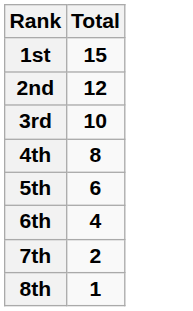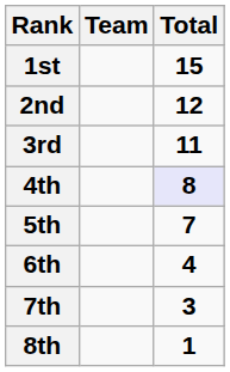+ column: Team
3rd | Total: 10 -> 11
4th | Total: no background -> lavender background
5th | Total: 6 -> 7
7th | Total: 2 -> 3
